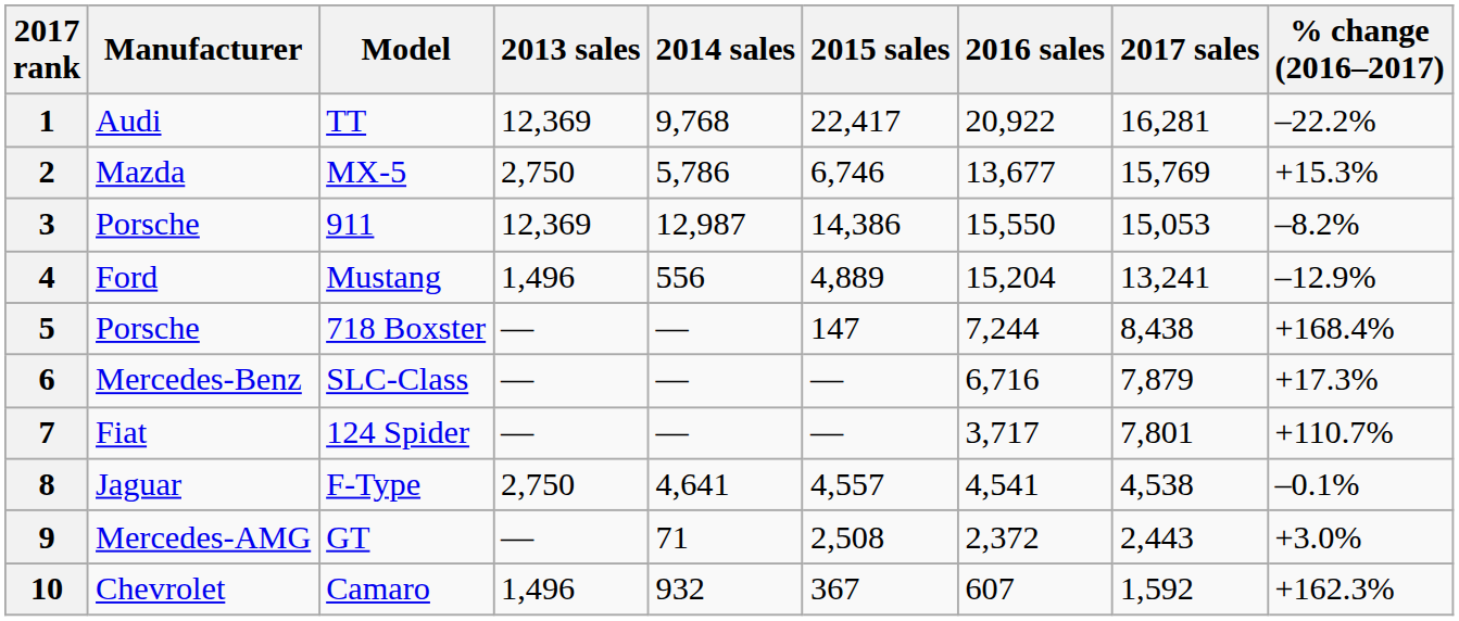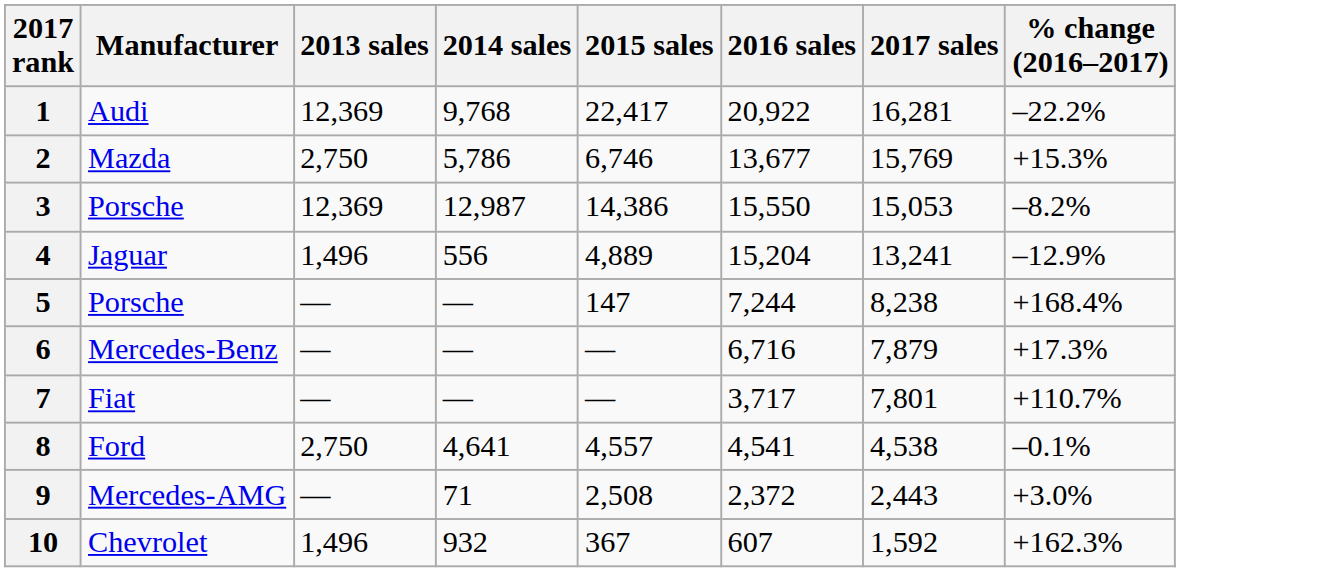- column: Model | TT | MX-5 | 911 | Mustang | 718 Boxster | SLC-Class | 124 Spider | F-Type | GT | Camaro
4 | Manufacturer: Ford -> Jaguar
5 | 2017 sales: 8,438 -> 8,238
8 | Manufacturer: Jaguar -> Ford
